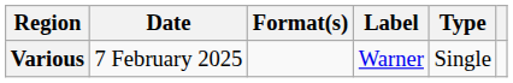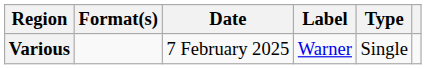columns swapped: Date <-> Format(s)
